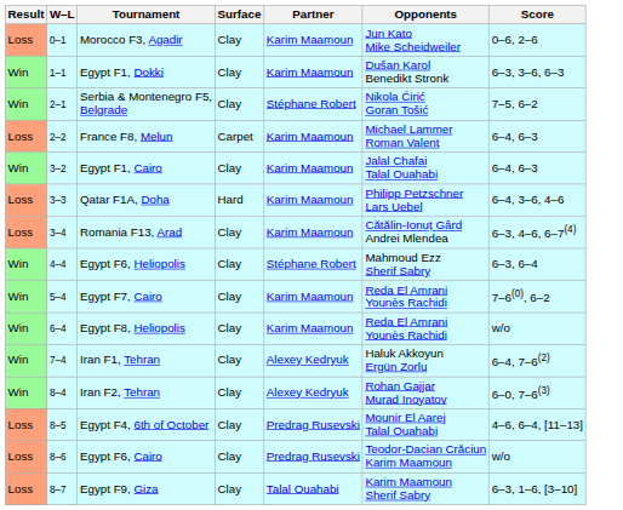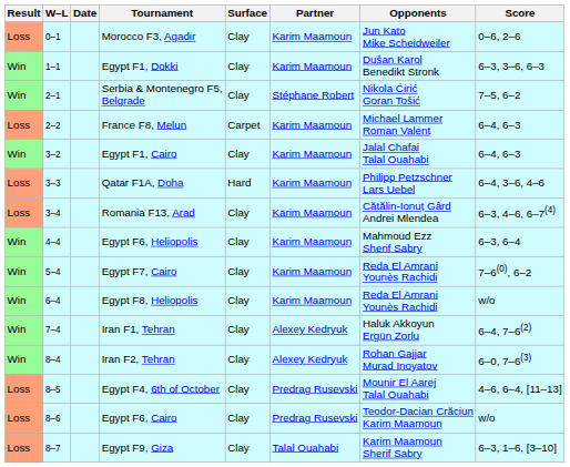+ column: Date
Egypt F6, Heliopolis | Partner: Stéphane Robert -> Karim Maamoun
